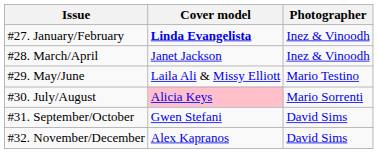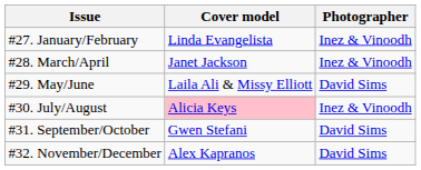#27. January/February | Cover model: bold -> normal
#29. May/June | Photographer: Mario Testino -> David Sims
#30. July/August | Photographer: Mario Sorrenti -> Inez & Vinoodh
